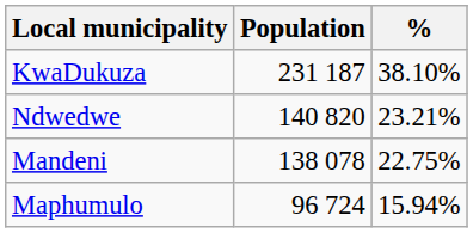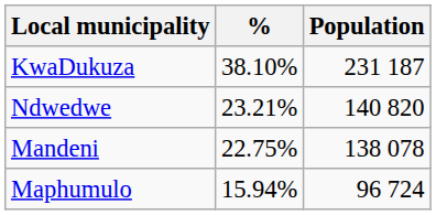columns swapped: Population <-> %
